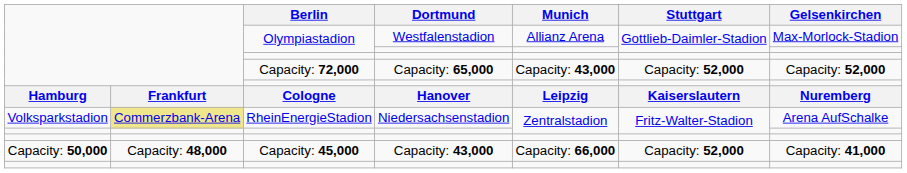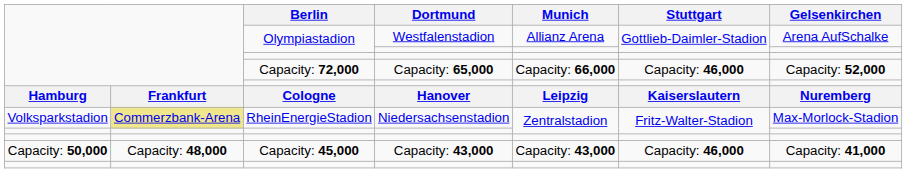Olympiastadion / Westfalenstadion | Gelsenkirchen: Max-Morlock-Stadion -> Arena AufSchalke
Capacity: 72,000 | Munich: Capacity: 43,000 -> Capacity: 66,000
Capacity: 72,000 | Stuttgart: Capacity: 52,000 -> Capacity: 46,000
RheinEnergieStadion | Gelsenkirchen: Arena AufSchalke -> Max-Morlock-Stadion
Capacity: 45,000 | Munich: Capacity: 66,000 -> Capacity: 43,000
Capacity: 45,000 | Stuttgart: Capacity: 52,000 -> Capacity: 46,000
